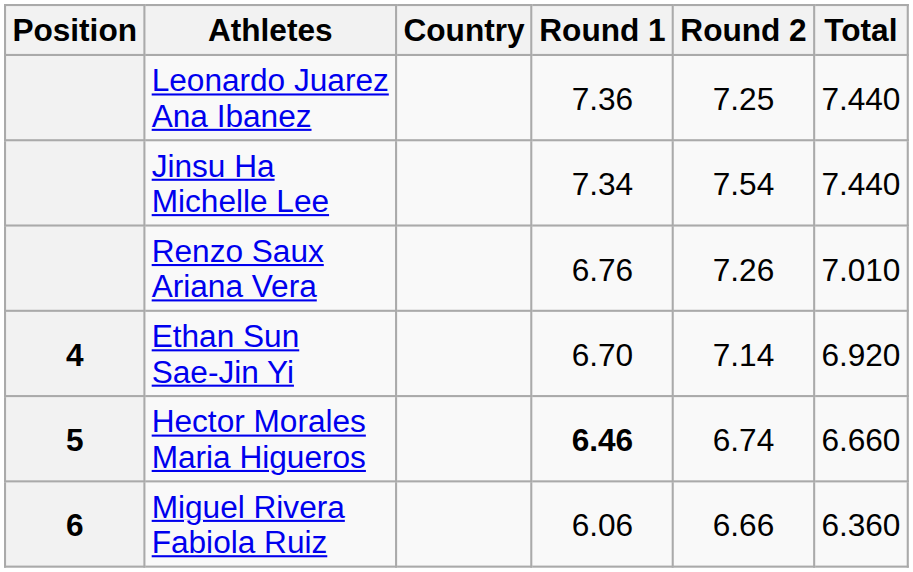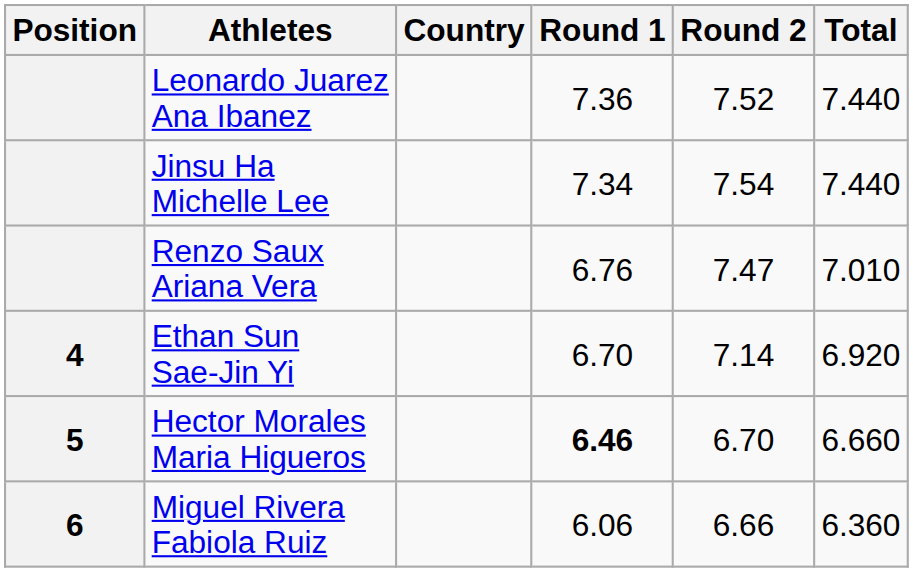Leonardo Juarez Ana Ibanez | Round 2: 7.25 -> 7.52
Renzo Saux Ariana Vera | Round 2: 7.26 -> 7.47
Hector Morales Maria Higueros | Round 2: 6.74 -> 6.70
